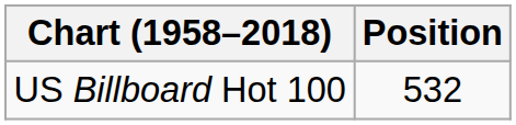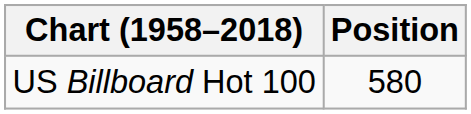US Billboard Hot 100 | Position: 532 -> 580
